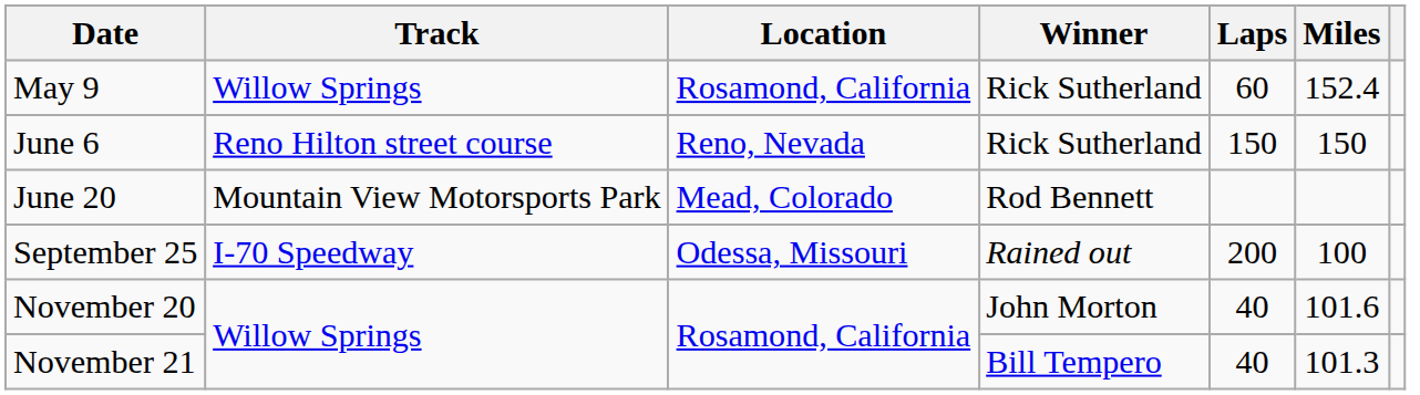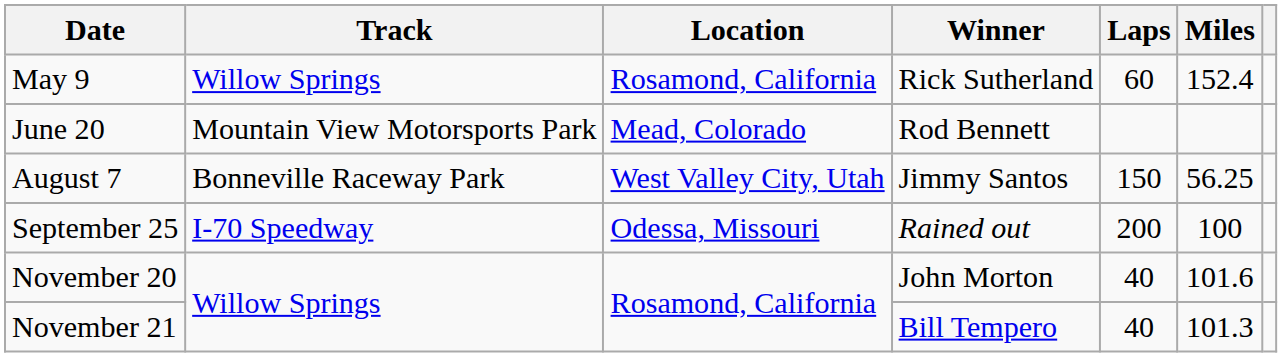- row: June 6 | Reno Hilton street course | Reno, Nevada | Rick Sutherland | 150 | 150
+ row: August 7 | Bonneville Raceway Park | West Valley City, Utah | Jimmy Santos | 150 | 56.25
